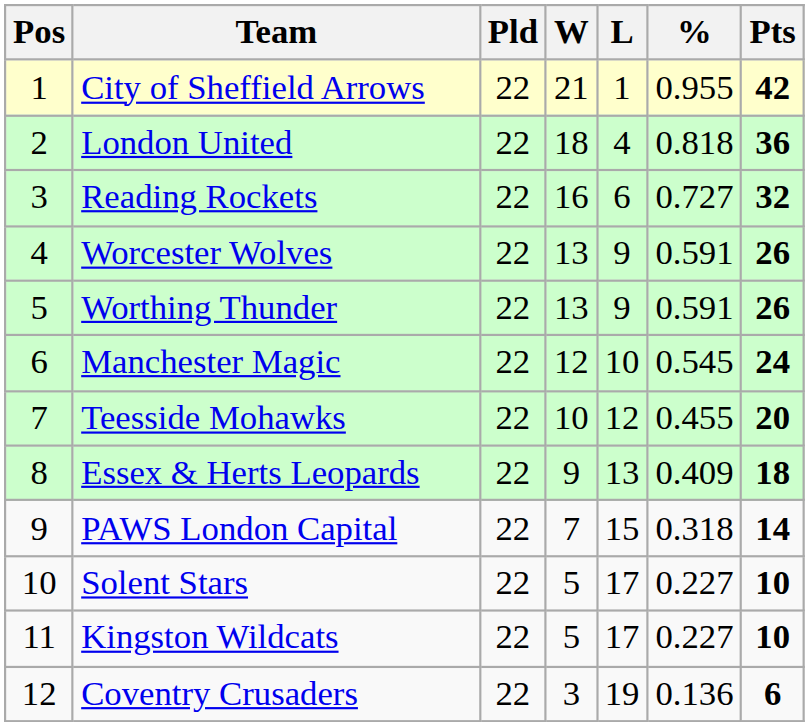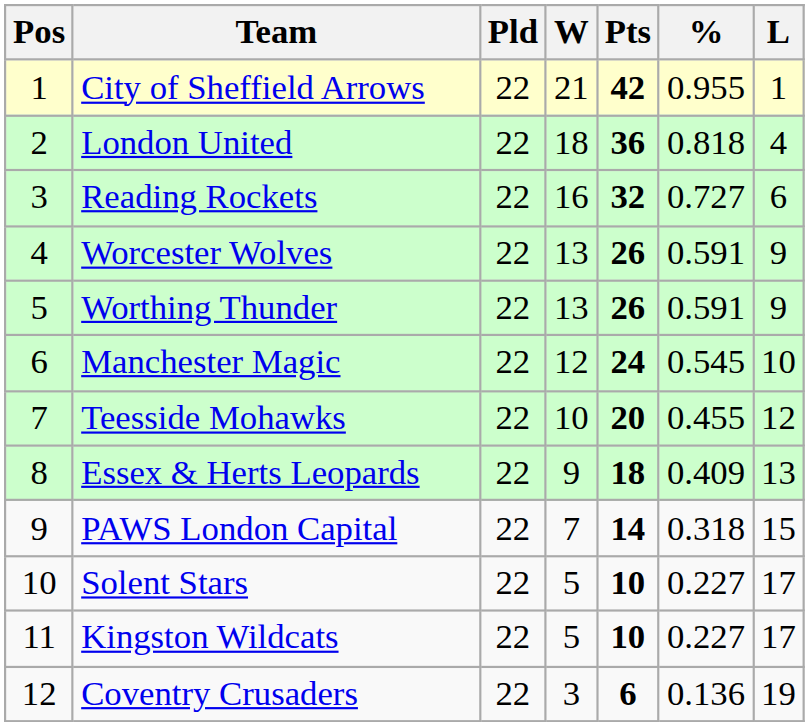columns swapped: L <-> Pts
